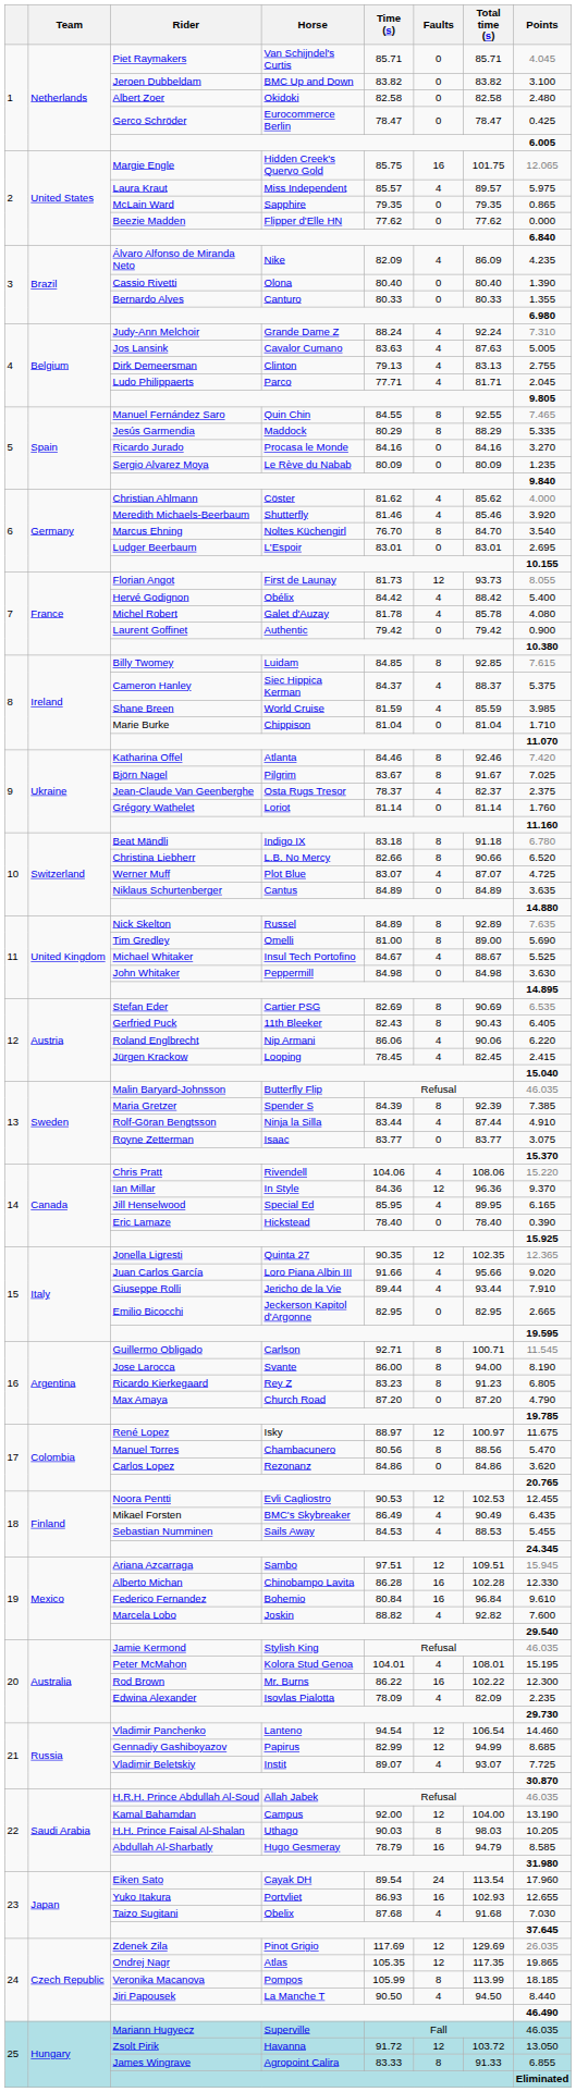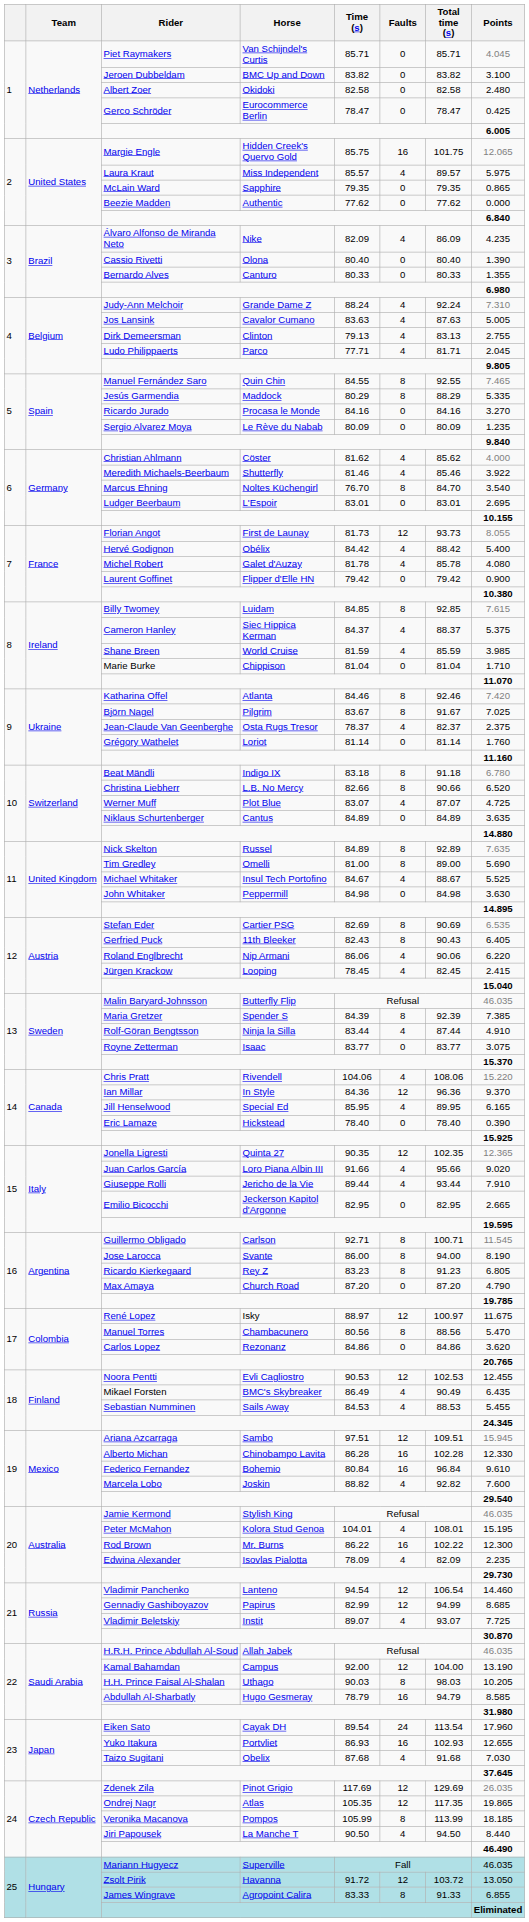Beezie Madden | Horse: Flipper d'Elle HN -> Authentic
Meredith Michaels-Beerbaum | Points: 3.920 -> 3.922
Laurent Goffinet | Horse: Authentic -> Flipper d'Elle HN
